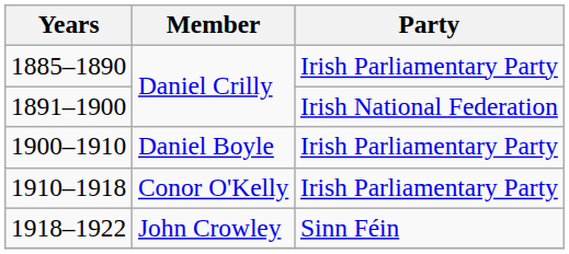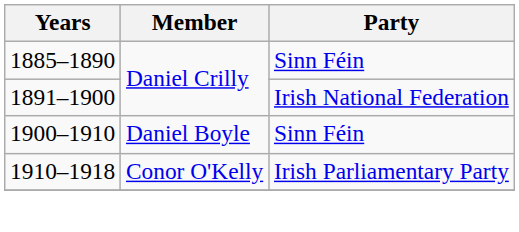1885–1890 | Party: Irish Parliamentary Party -> Sinn Féin
1900–1910 | Party: Irish Parliamentary Party -> Sinn Féin
- row: 1918–1922 | John Crowley | Sinn Féin
